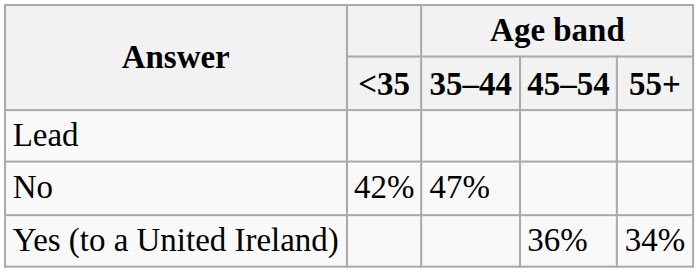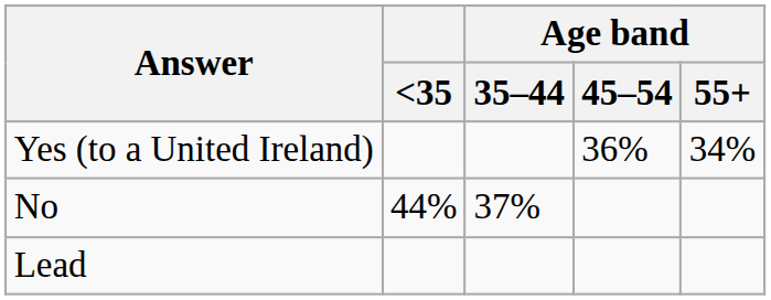rows swapped: Yes (to a United Ireland) <-> Lead
No | <35: 42% -> 44%
No | Age band / 35–44: 47% -> 37%
